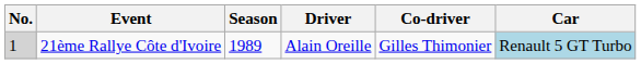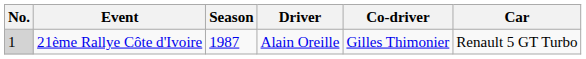21ème Rallye Côte d'Ivoire | Season: 1989 -> 1987
21ème Rallye Côte d'Ivoire | Car: lightblue background -> no background
